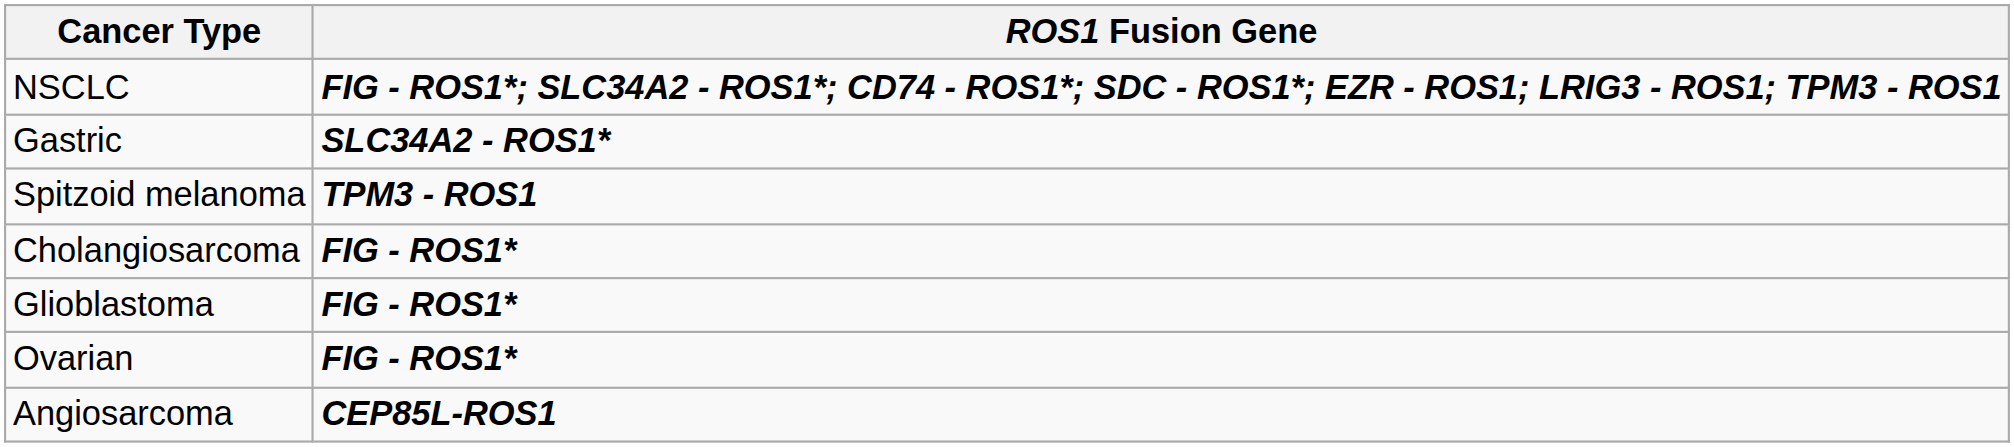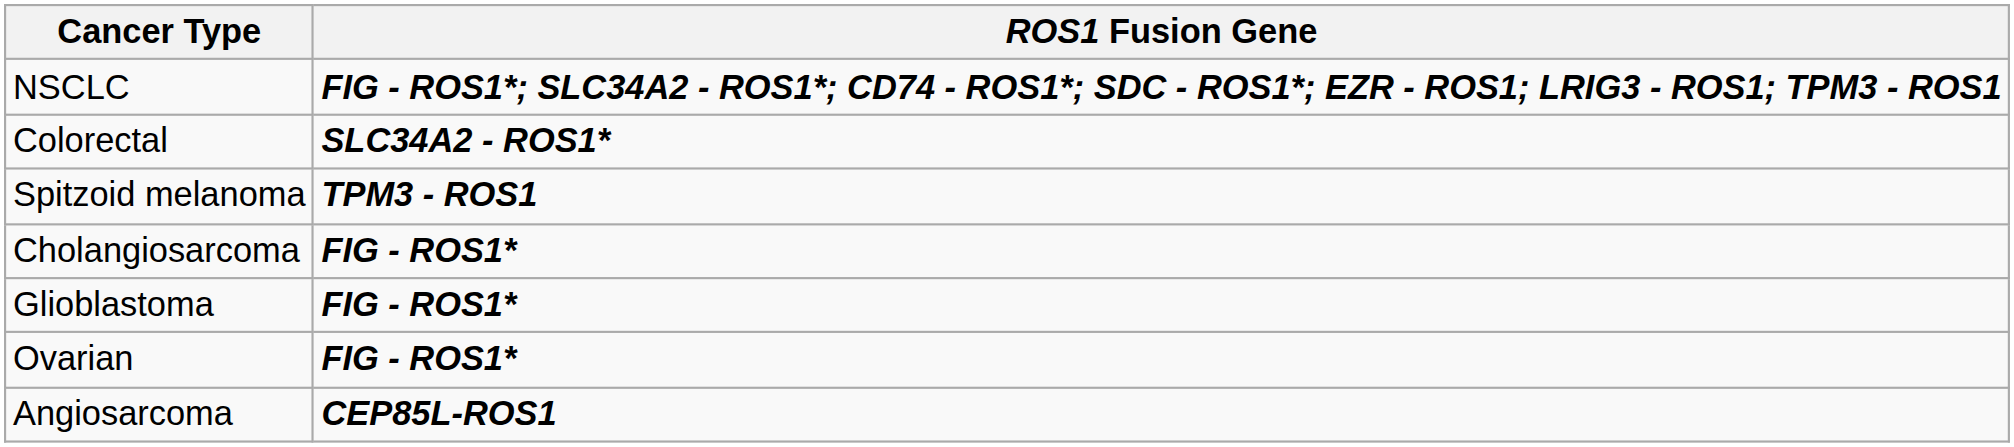- row: Gastric | SLC34A2 - ROS1*
+ row: Colorectal | SLC34A2 - ROS1*
